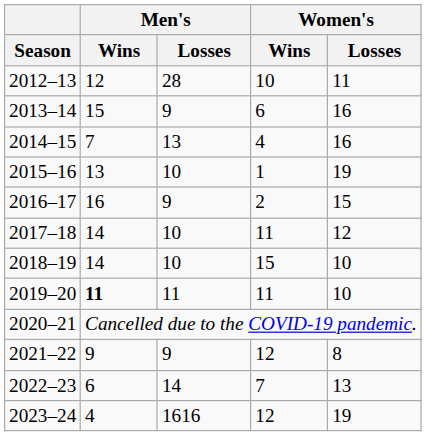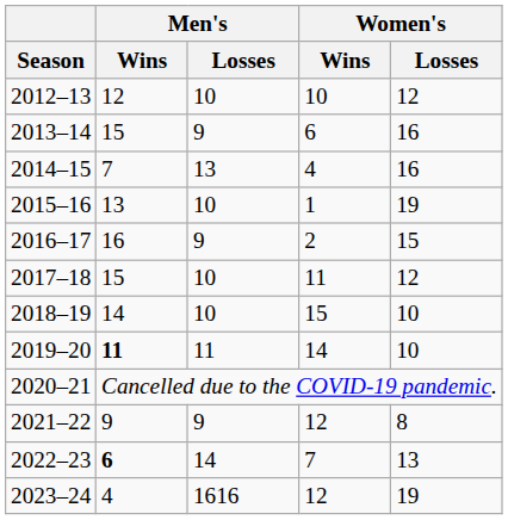2012–13 | Men's / Losses: 28 -> 10
2012–13 | Women's / Losses: 11 -> 12
2017–18 | Men's / Wins: 14 -> 15
2019–20 | Women's / Wins: 11 -> 14
2022–23 | Men's / Wins: normal -> bold
